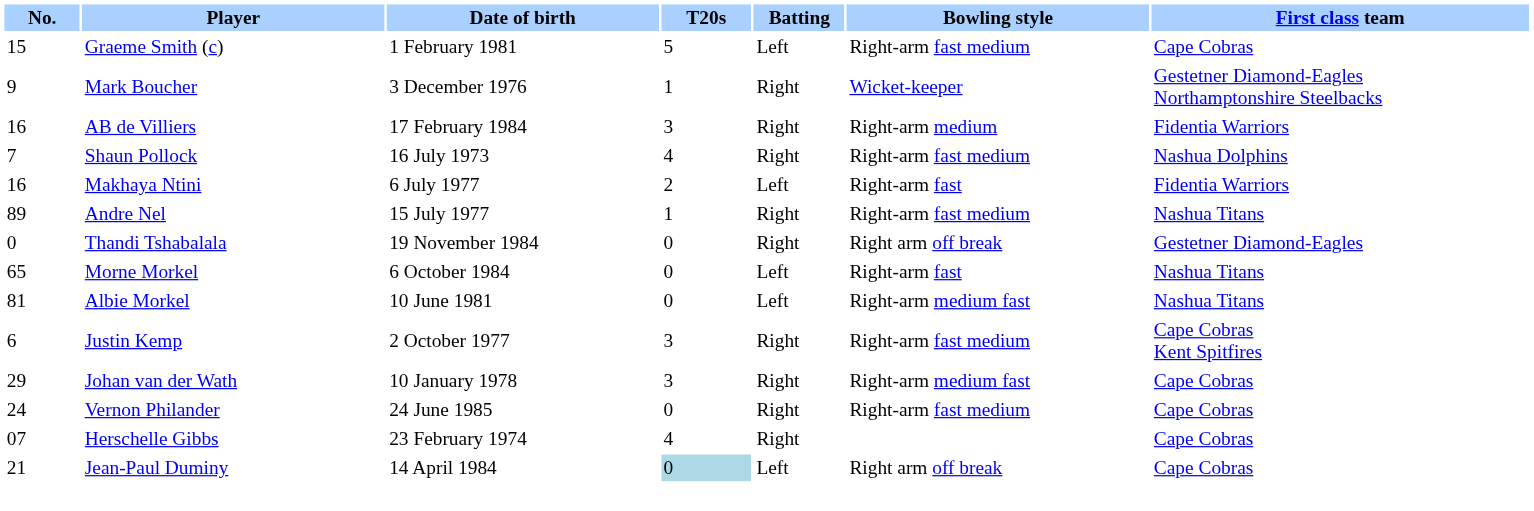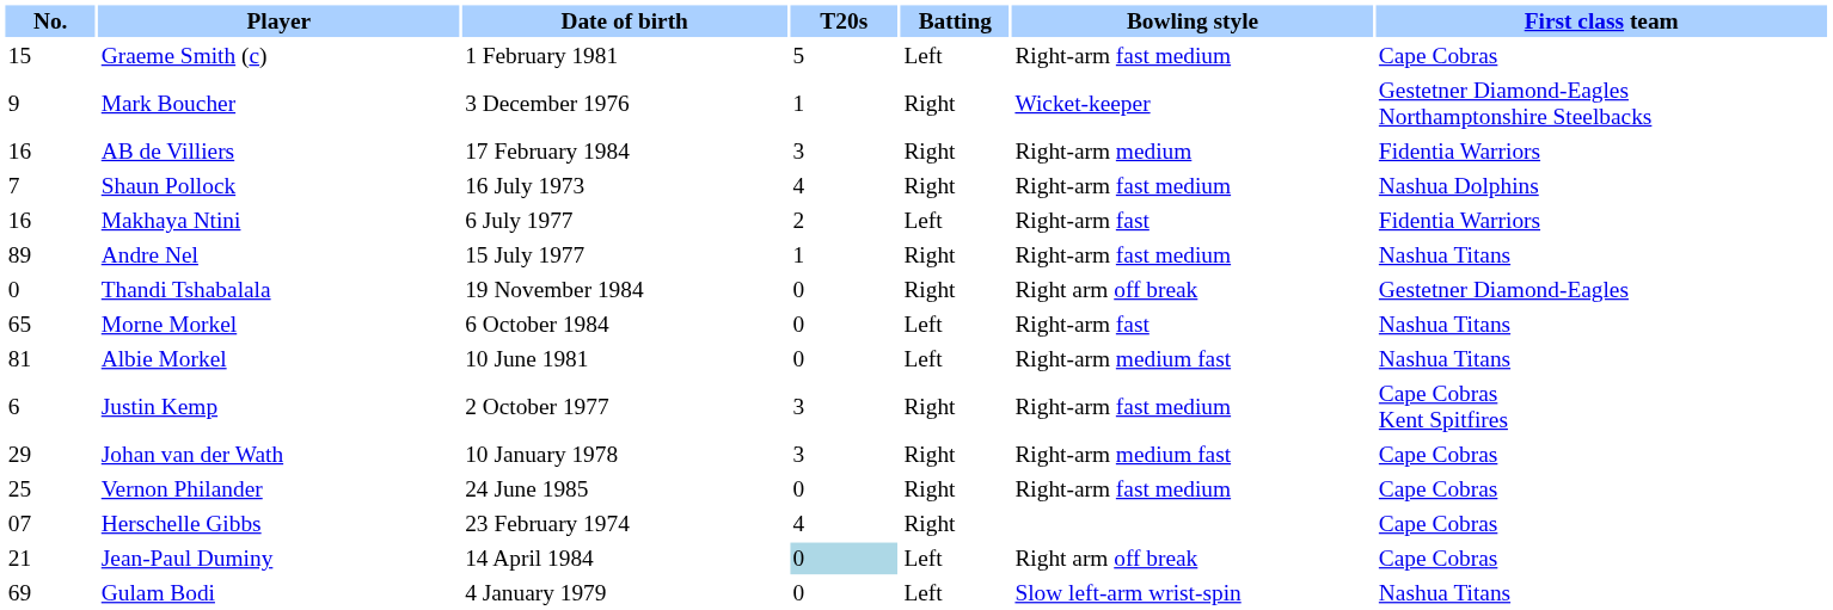Vernon Philander | No.: 24 -> 25
+ row: 69 | Gulam Bodi | 4 January 1979 | 0 | Left | Slow left-arm wrist-spin | Nashua Titans
